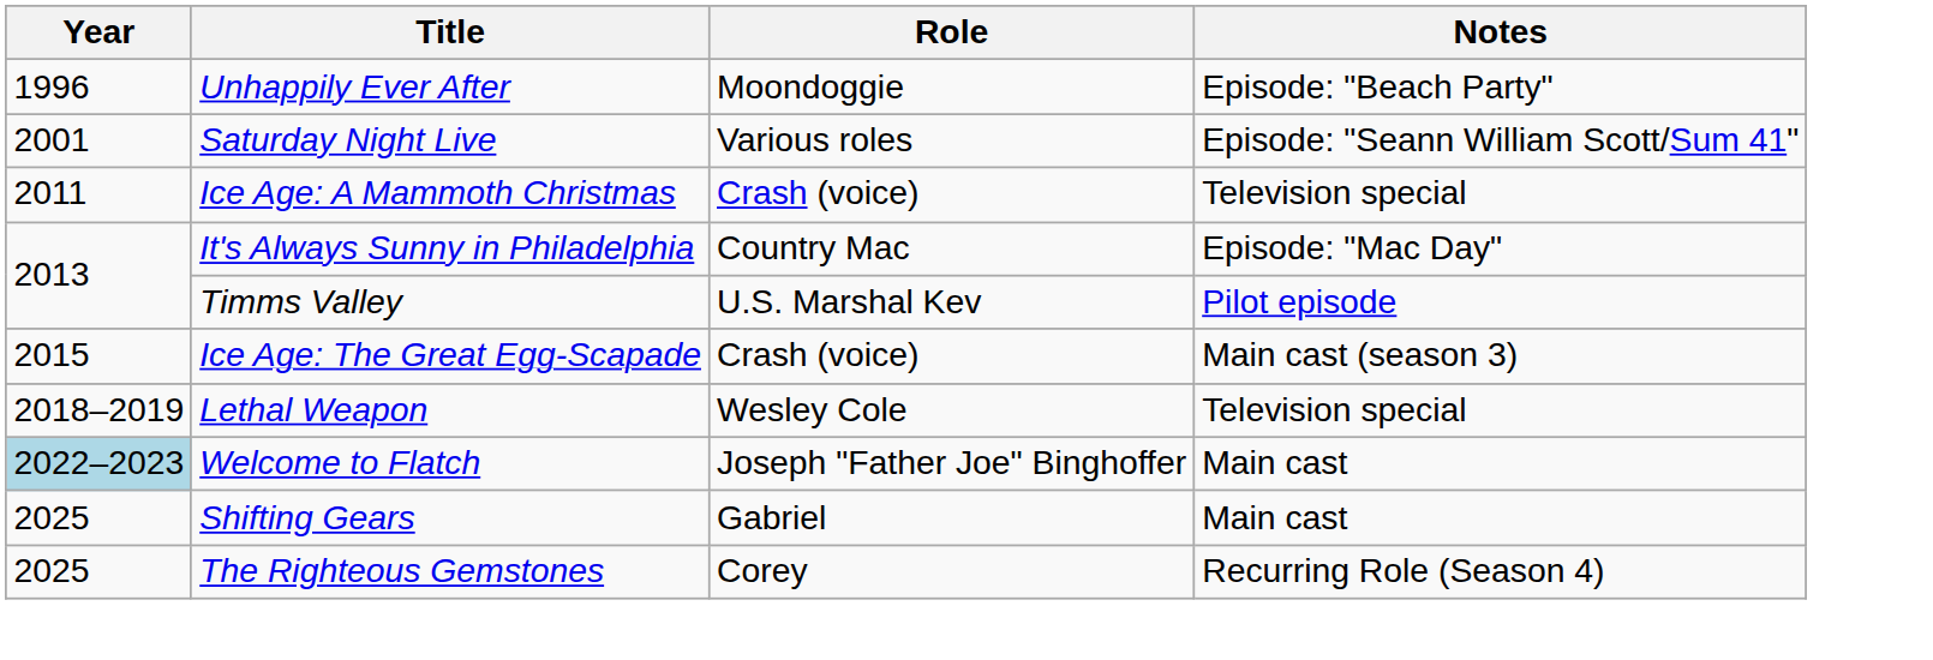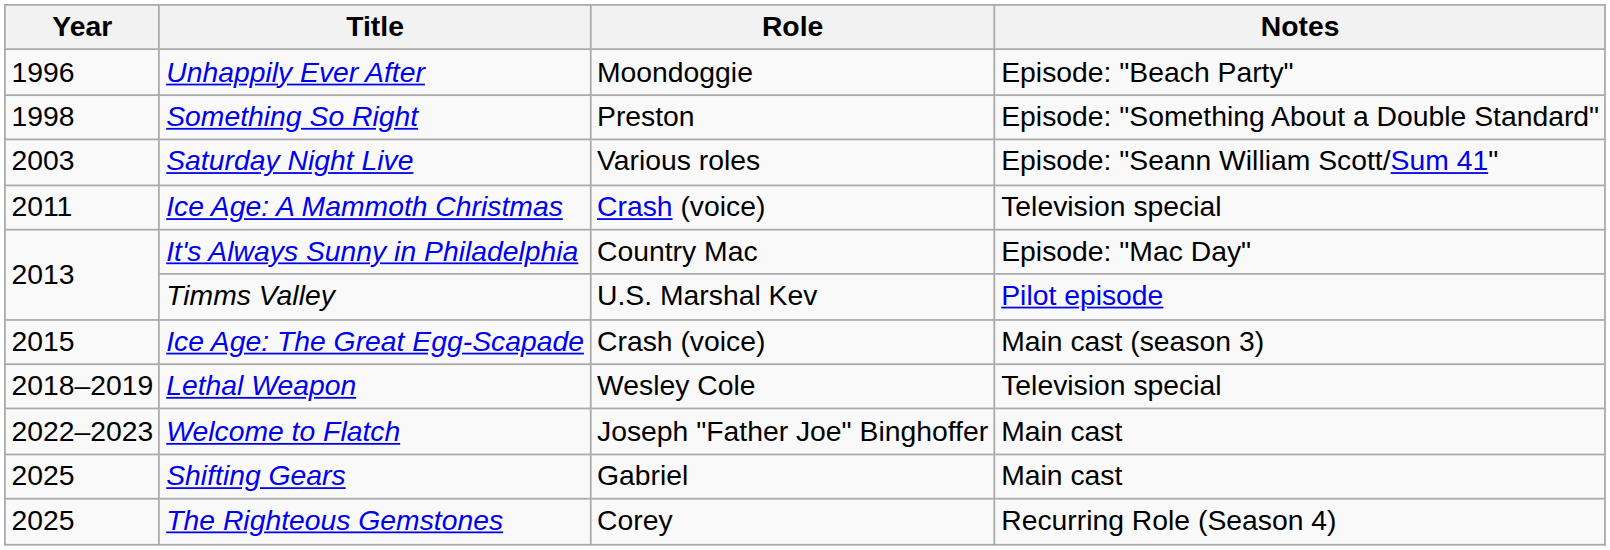+ row: 1998 | Something So Right | Preston | Episode: "Something About a Double Standard"
Saturday Night Live | Year: 2001 -> 2003
Welcome to Flatch | Year: lightblue background -> no background
